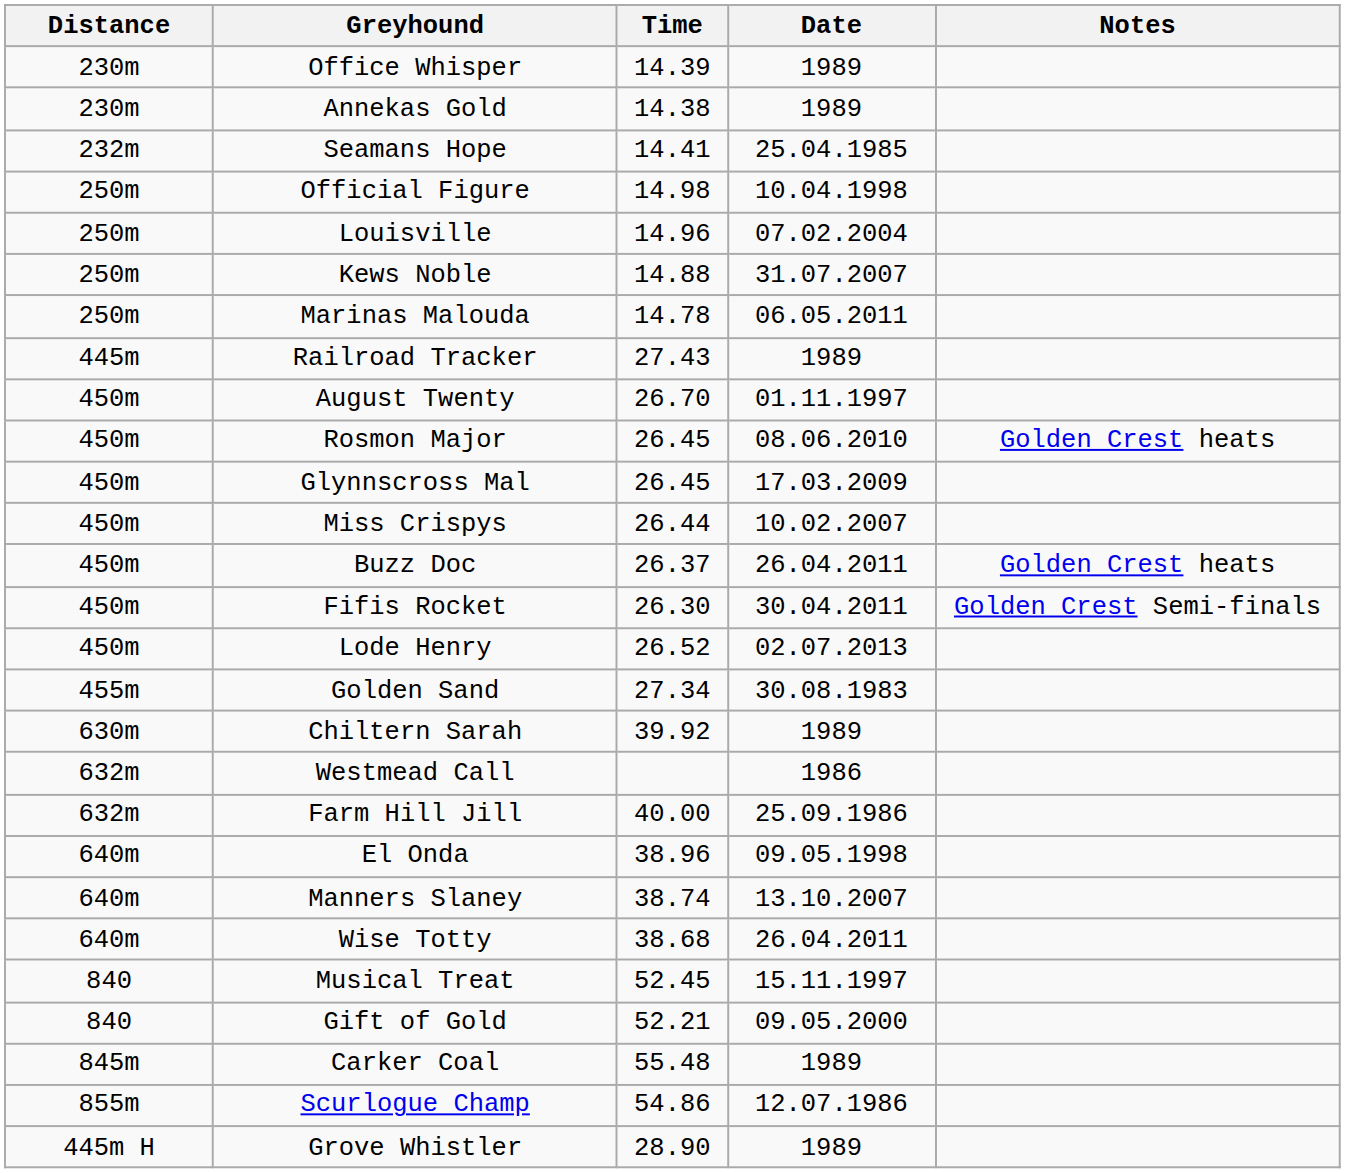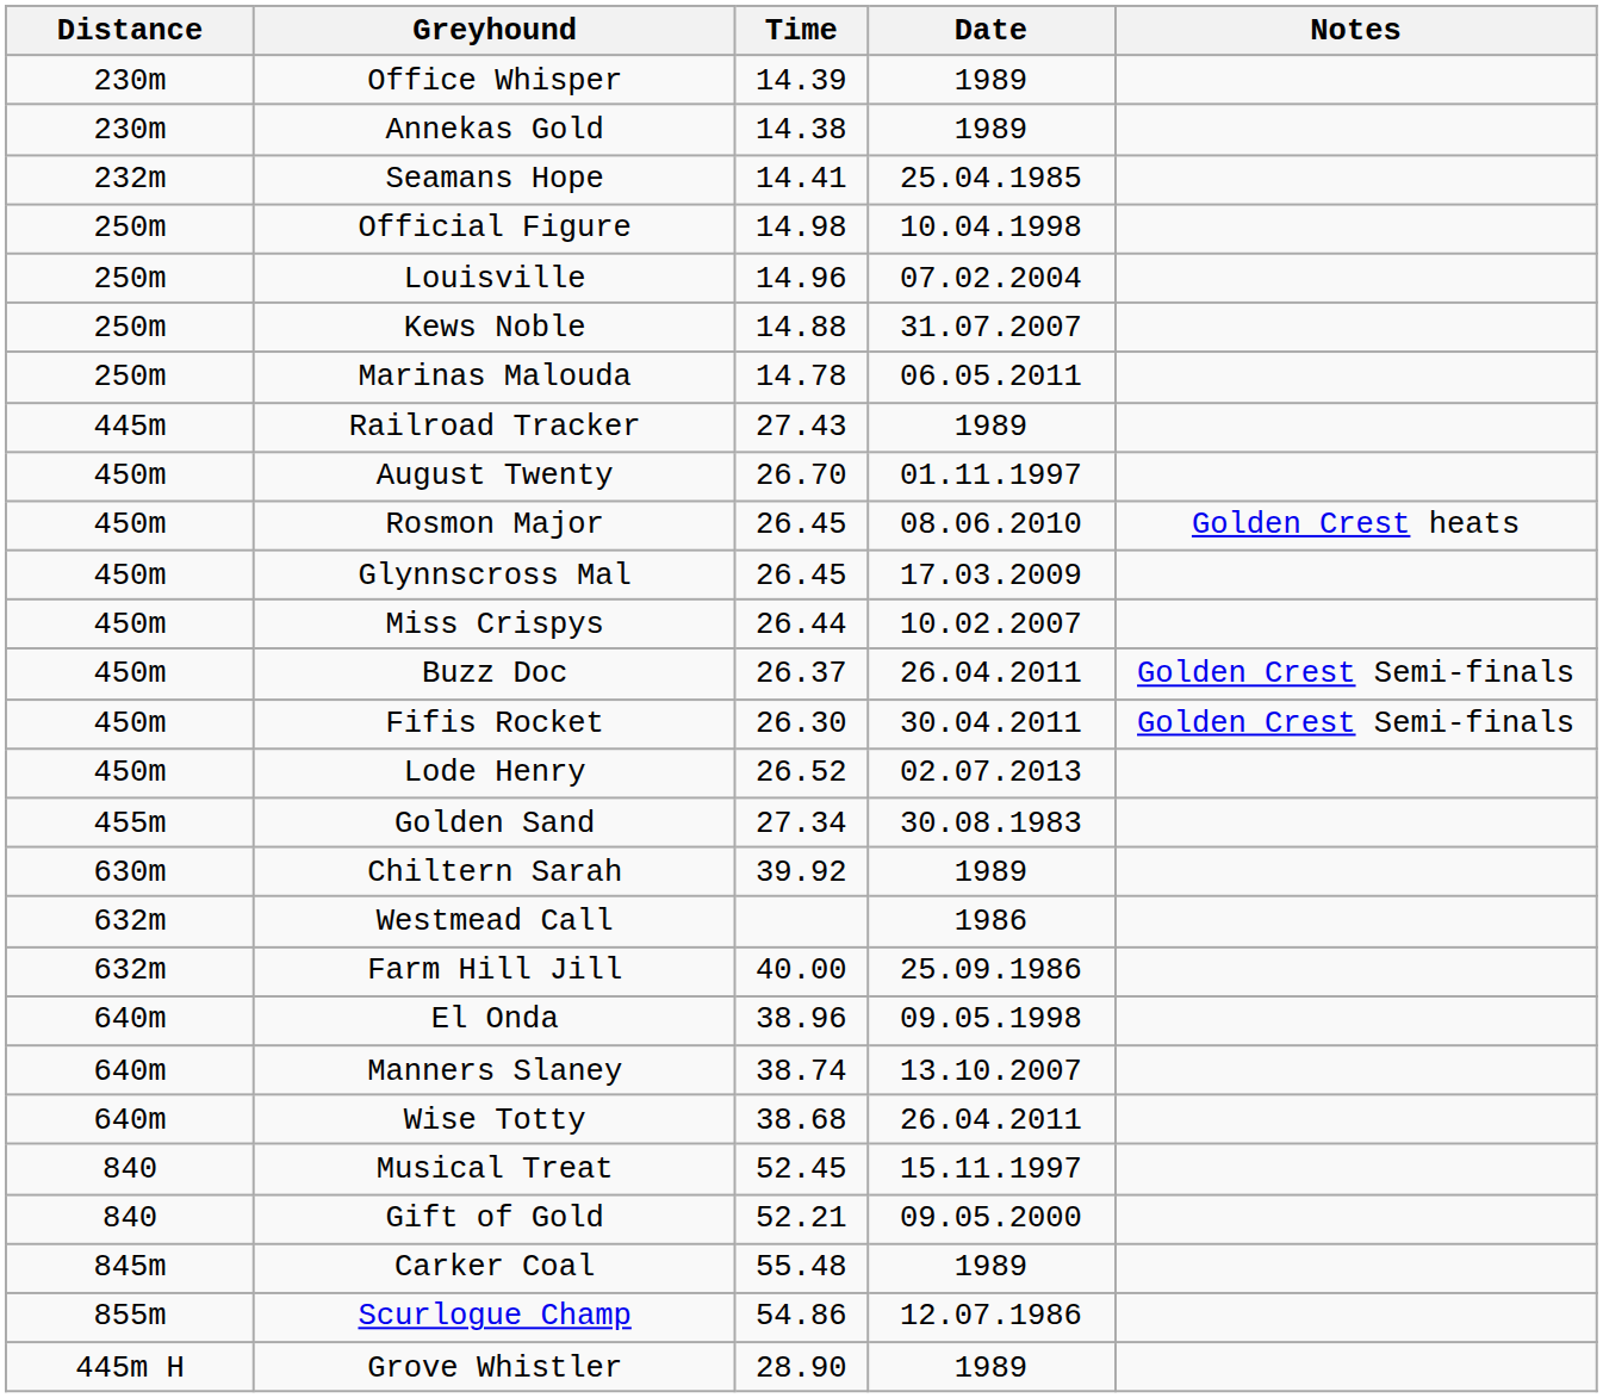Buzz Doc | Notes: Golden Crest heats -> Golden Crest Semi-finals
